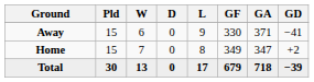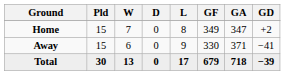rows swapped: Home <-> Away
